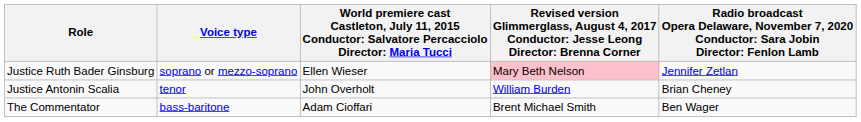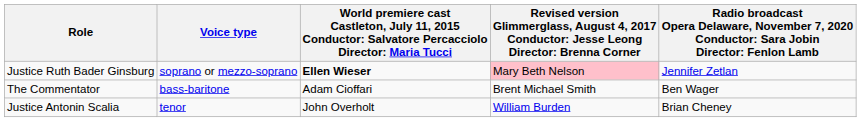Justice Ruth Bader Ginsburg | column 3: normal -> bold
rows swapped: Justice Antonin Scalia <-> The Commentator
